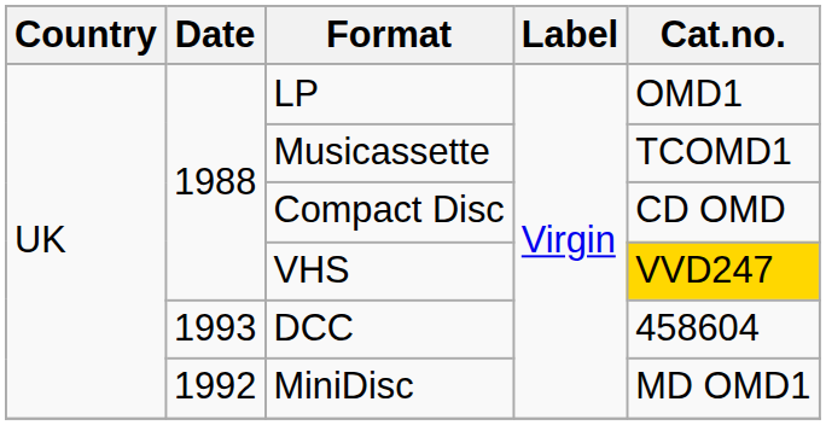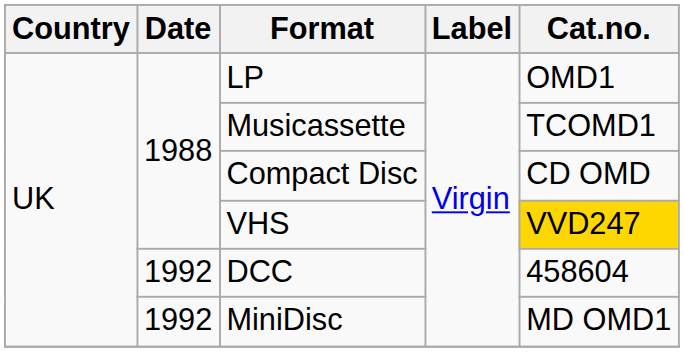DCC | Date: 1993 -> 1992
